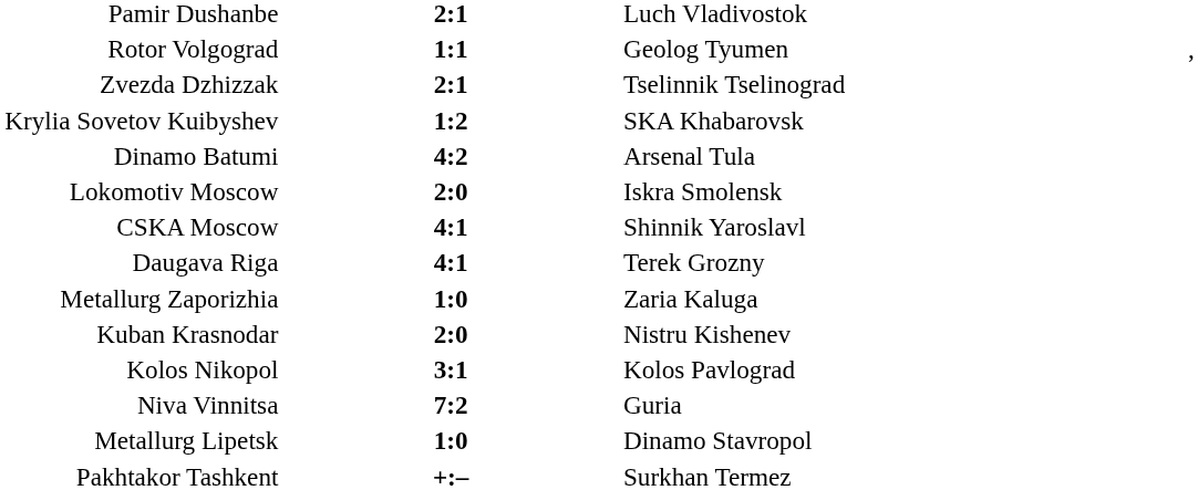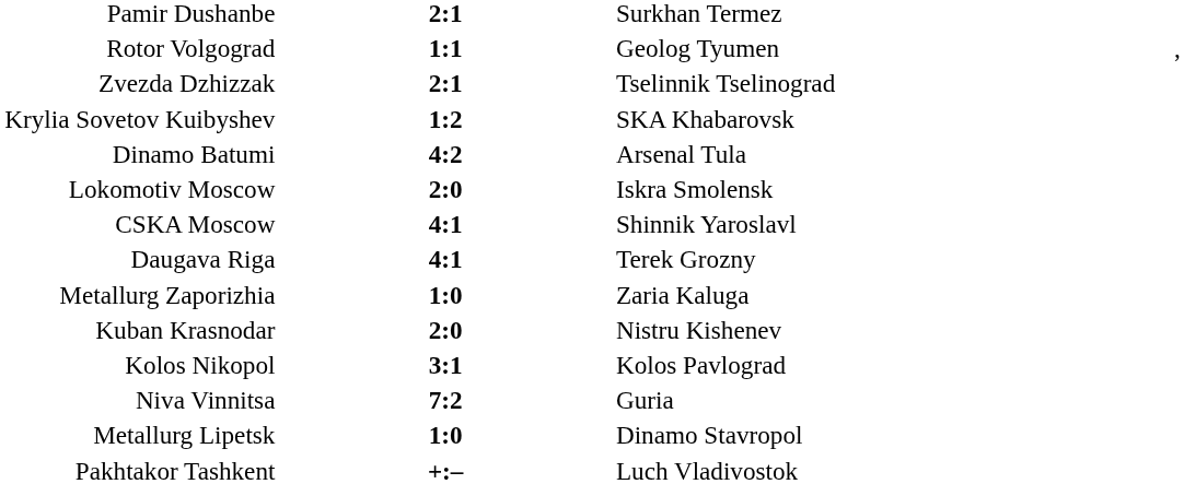Pamir Dushanbe | column 3: Luch Vladivostok -> Surkhan Termez
Pakhtakor Tashkent | column 3: Surkhan Termez -> Luch Vladivostok
